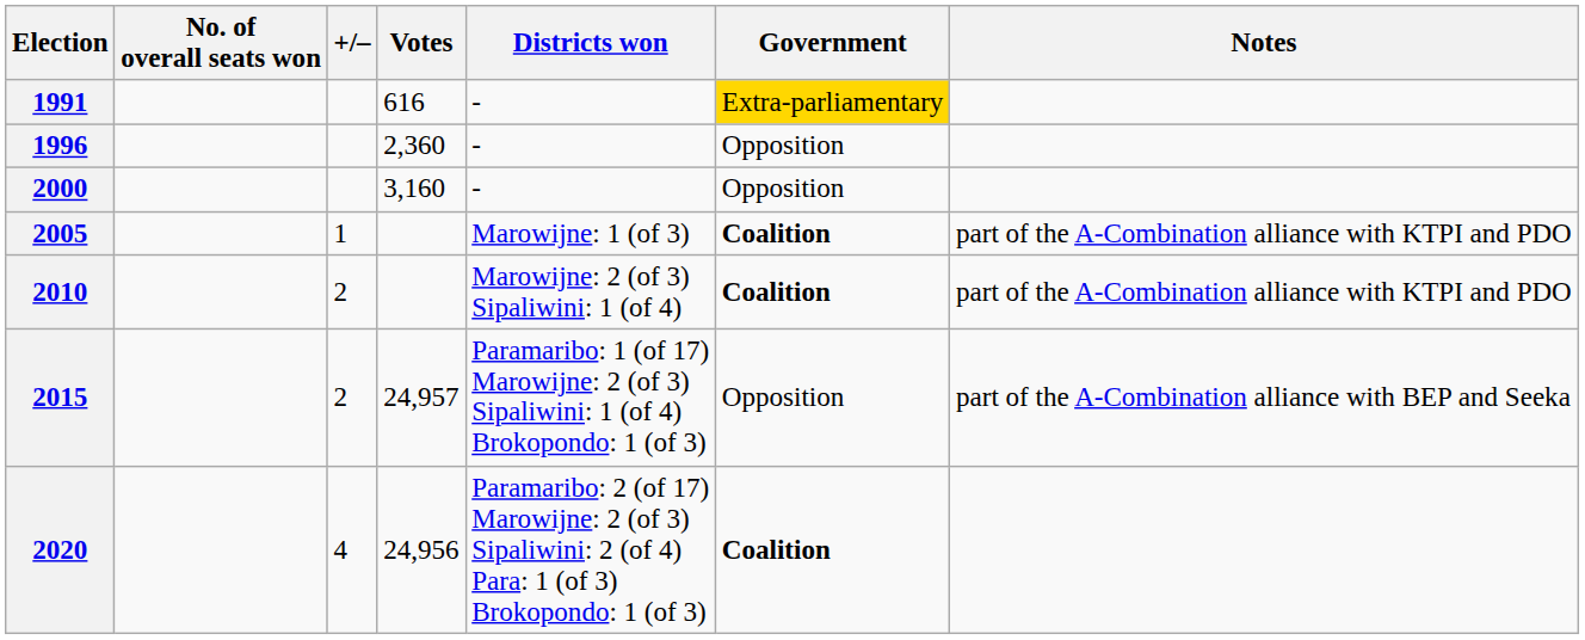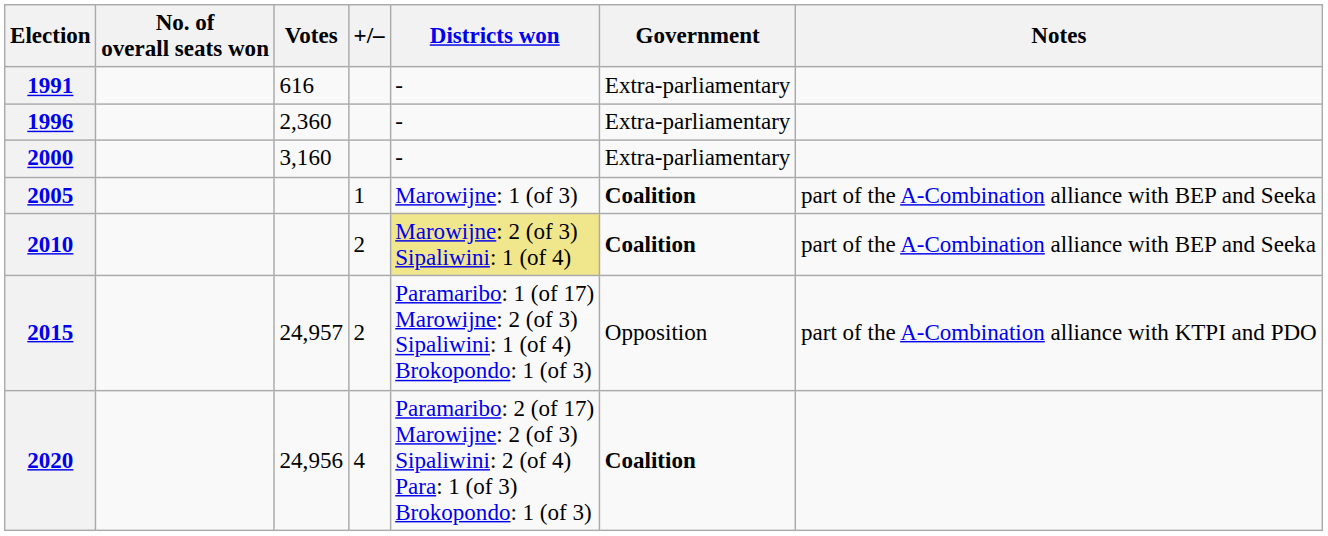columns swapped: Votes <-> +/–
1991 | Government: gold background -> no background
1996 | Government: Opposition -> Extra-parliamentary
2000 | Government: Opposition -> Extra-parliamentary
2005 | Notes: part of the A-Combination alliance with KTPI and PDO -> part of the A-Combination alliance with BEP and Seeka
2010 | Districts won: no background -> khaki background
2010 | Notes: part of the A-Combination alliance with KTPI and PDO -> part of the A-Combination alliance with BEP and Seeka
2015 | Notes: part of the A-Combination alliance with BEP and Seeka -> part of the A-Combination alliance with KTPI and PDO
